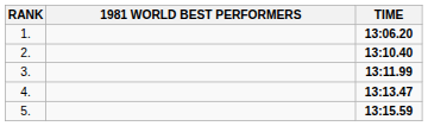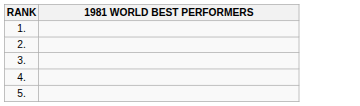- column: TIME | 13:06.20 | 13:10.40 | 13:11.99 | 13:13.47 | 13:15.59
